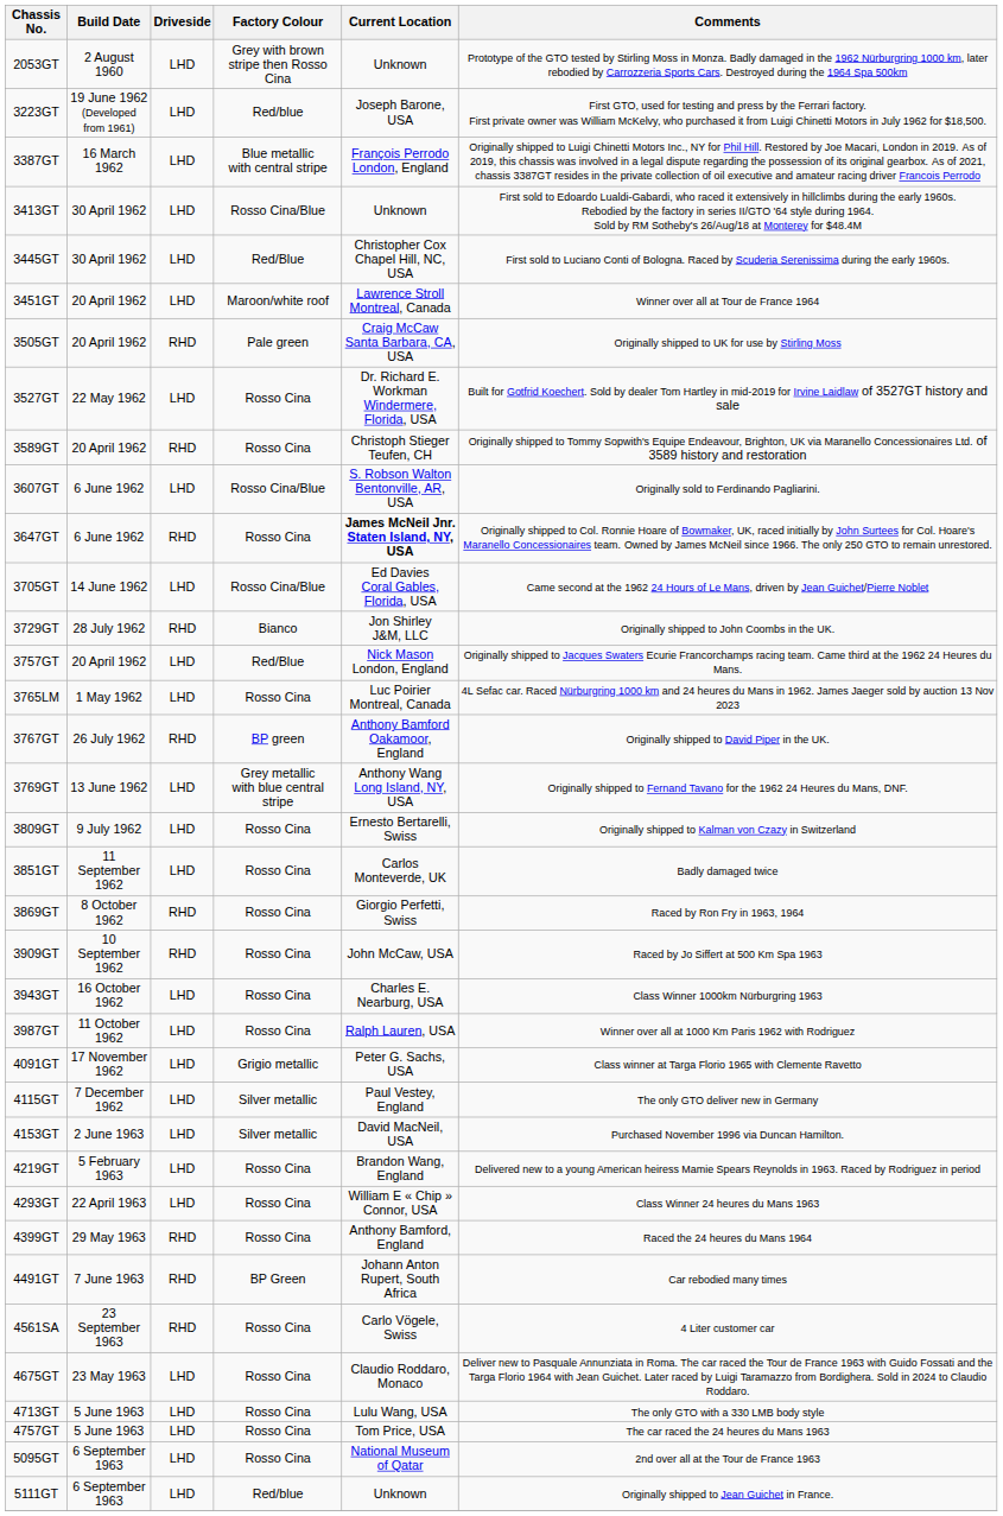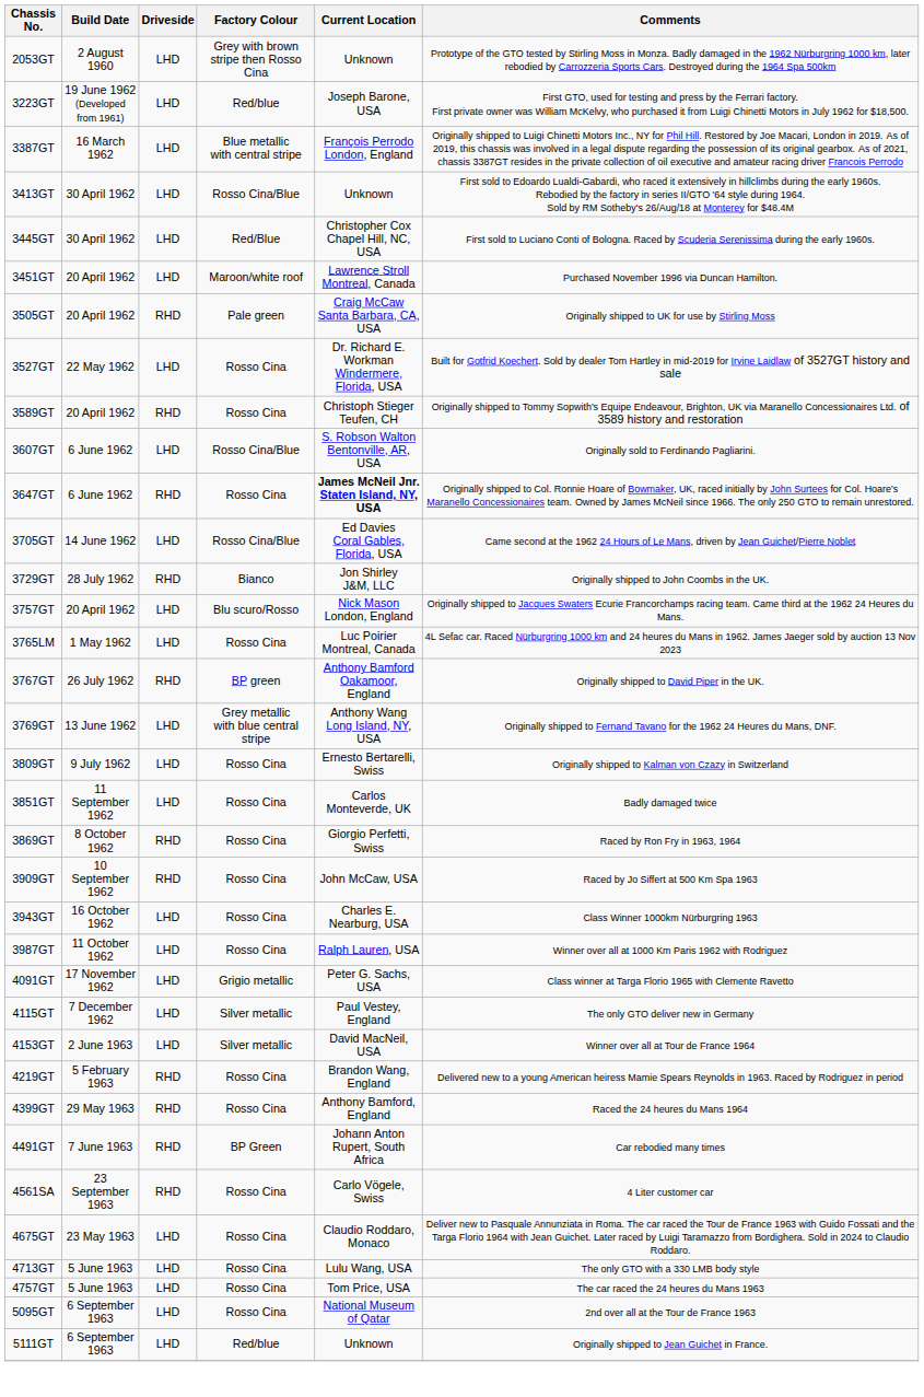3451GT | Comments: Winner over all at Tour de France 1964 -> Purchased November 1996 via Duncan Hamilton.
3757GT | Factory Colour: Red/Blue -> Blu scuro/Rosso
4153GT | Comments: Purchased November 1996 via Duncan Hamilton. -> Winner over all at Tour de France 1964
4219GT | Driveside: LHD -> RHD
- row: 4293GT | 22 April 1963 | LHD | Rosso Cina | William E « Chip » Connor, USA | Class Winner 24 heures du Mans 1963
